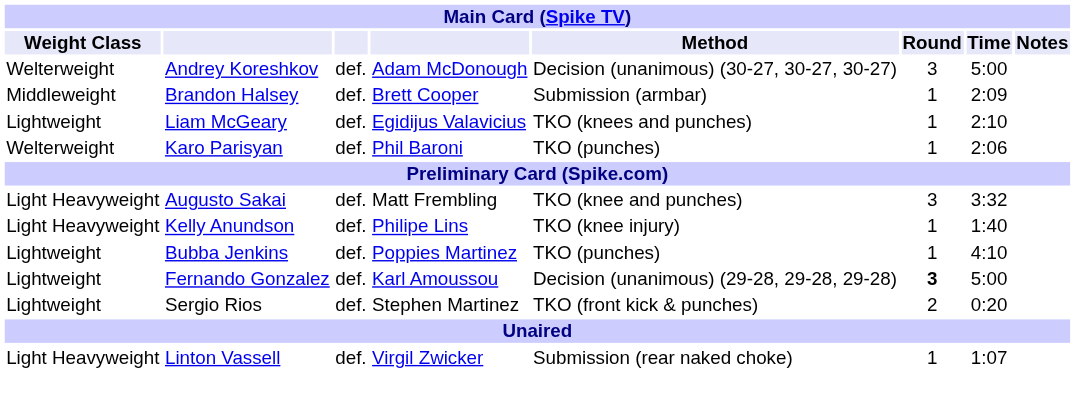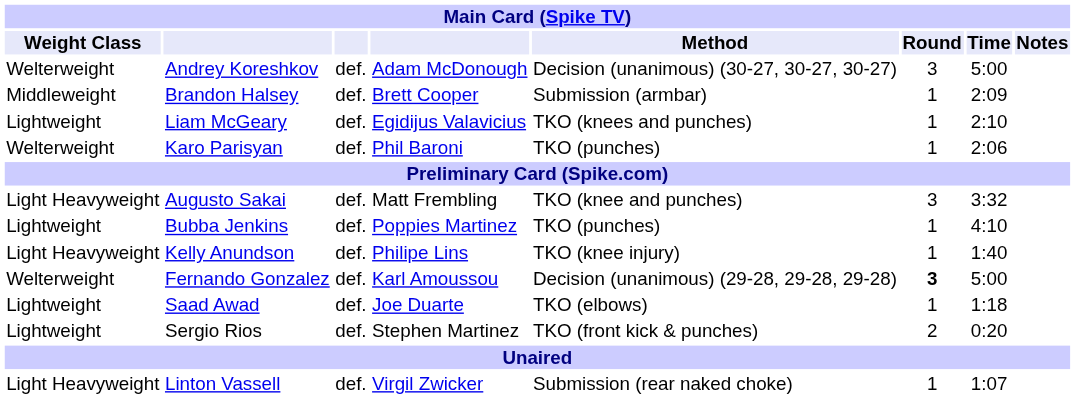rows swapped: Bubba Jenkins <-> Kelly Anundson
Fernando Gonzalez | Weight Class: Lightweight -> Welterweight
+ row: Lightweight | Saad Awad | def. | Joe Duarte | TKO (elbows) | 1 | 1:18
